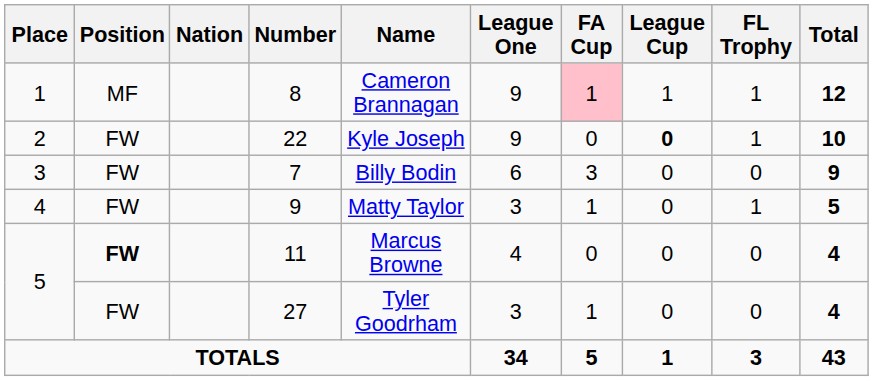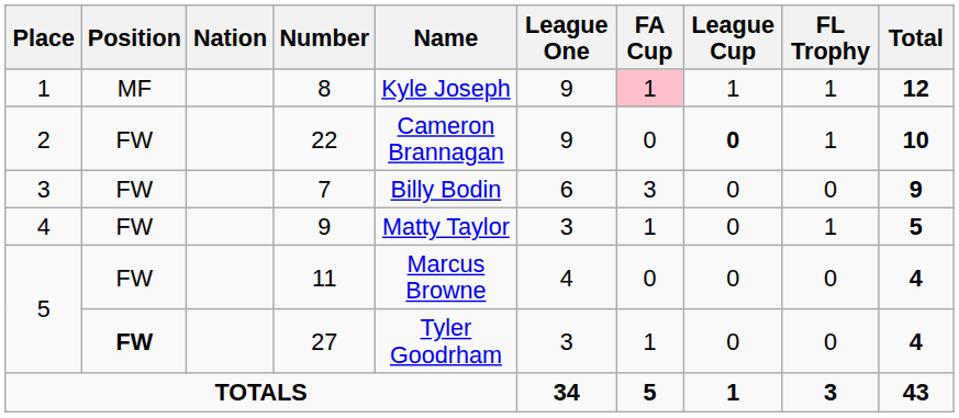8 | Name: Cameron Brannagan -> Kyle Joseph
22 | Name: Kyle Joseph -> Cameron Brannagan
11 | Position: bold -> normal
27 | Position: normal -> bold
